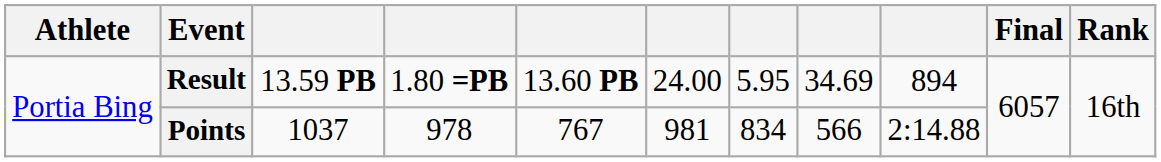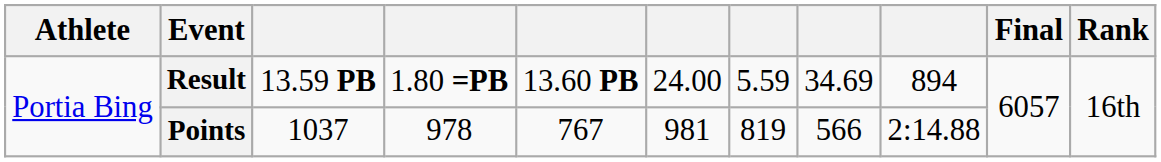Result | column 7: 5.95 -> 5.59
Points | column 7: 834 -> 819
